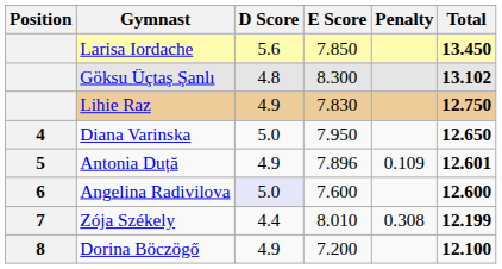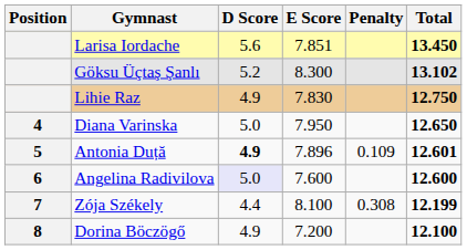Larisa Iordache | E Score: 7.850 -> 7.851
Göksu Üçtaş Şanlı | D Score: 4.8 -> 5.2
Antonia Duță | D Score: normal -> bold
Zója Székely | E Score: 8.010 -> 8.100
